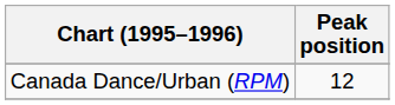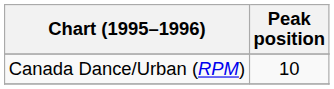Canada Dance/Urban (RPM) | Peak position: 12 -> 10
